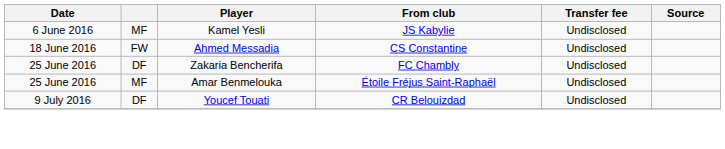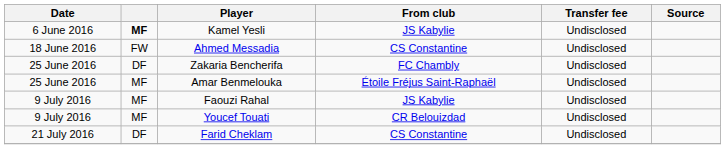Kamel Yesli | column 2: normal -> bold
+ row: 9 July 2016 | MF | Faouzi Rahal | JS Kabylie | Undisclosed
Youcef Touati | column 2: DF -> MF
+ row: 21 July 2016 | DF | Farid Cheklam | CS Constantine | Undisclosed
